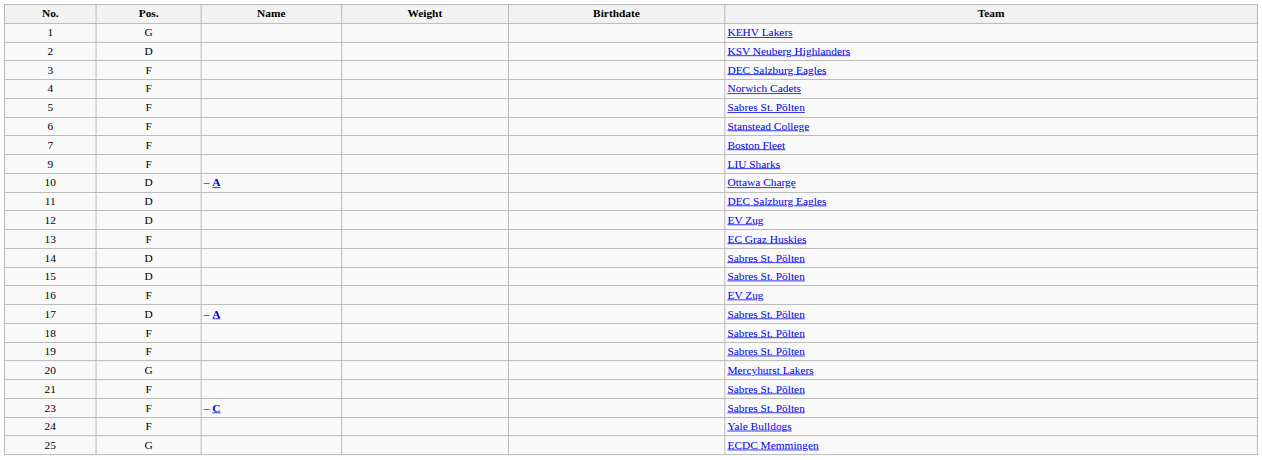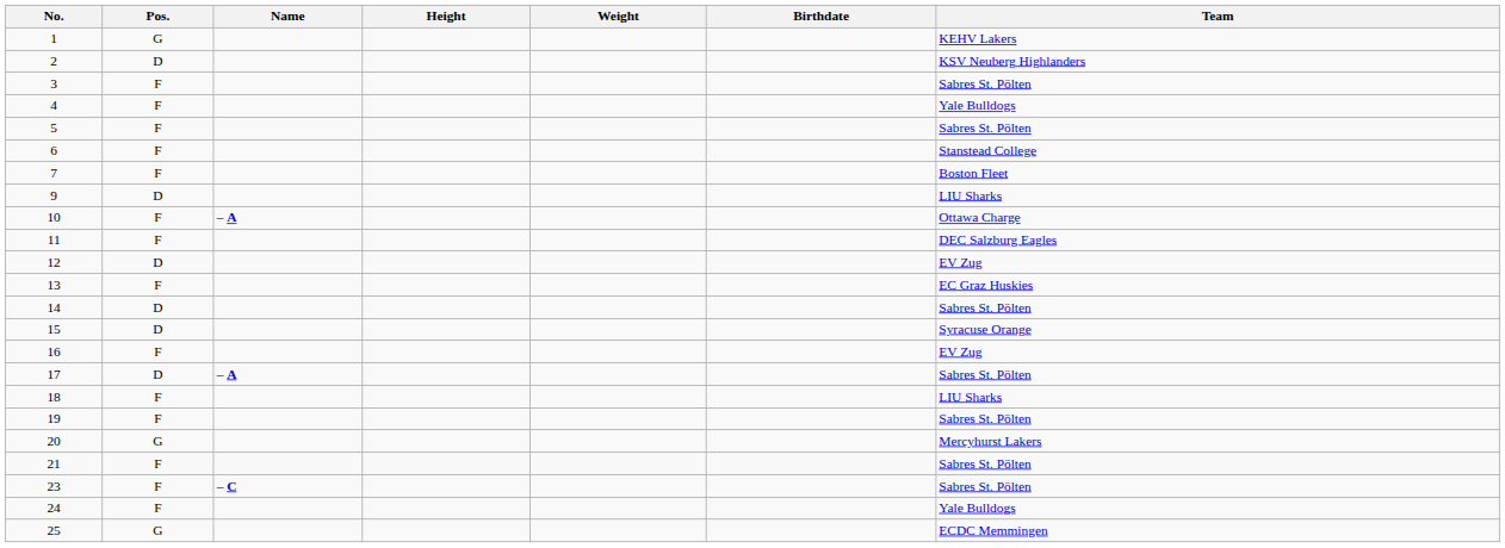+ column: Height
3 | Team: DEC Salzburg Eagles -> Sabres St. Pölten
4 | Team: Norwich Cadets -> Yale Bulldogs
9 | Pos.: F -> D
10 | Pos.: D -> F
11 | Pos.: D -> F
15 | Team: Sabres St. Pölten -> Syracuse Orange
18 | Team: Sabres St. Pölten -> LIU Sharks
